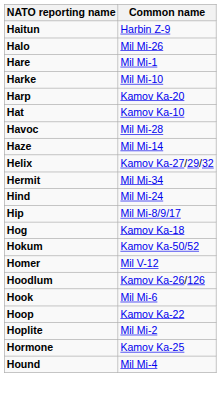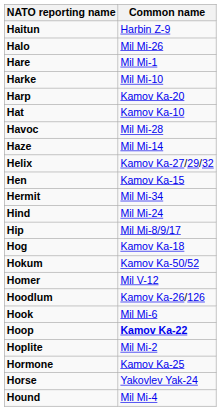+ row: Hen | Kamov Ka-15
Hoop | Common name: normal -> bold
+ row: Horse | Yakovlev Yak-24
